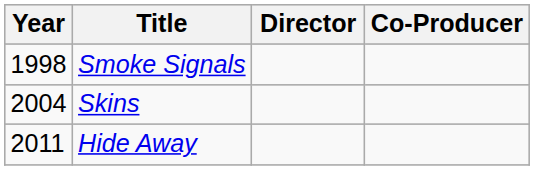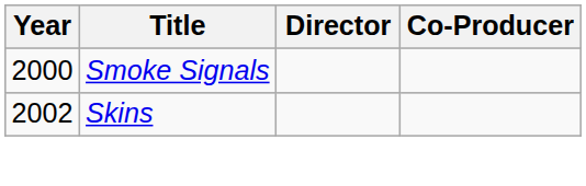Smoke Signals | Year: 1998 -> 2000
Skins | Year: 2004 -> 2002
- row: 2011 | Hide Away
